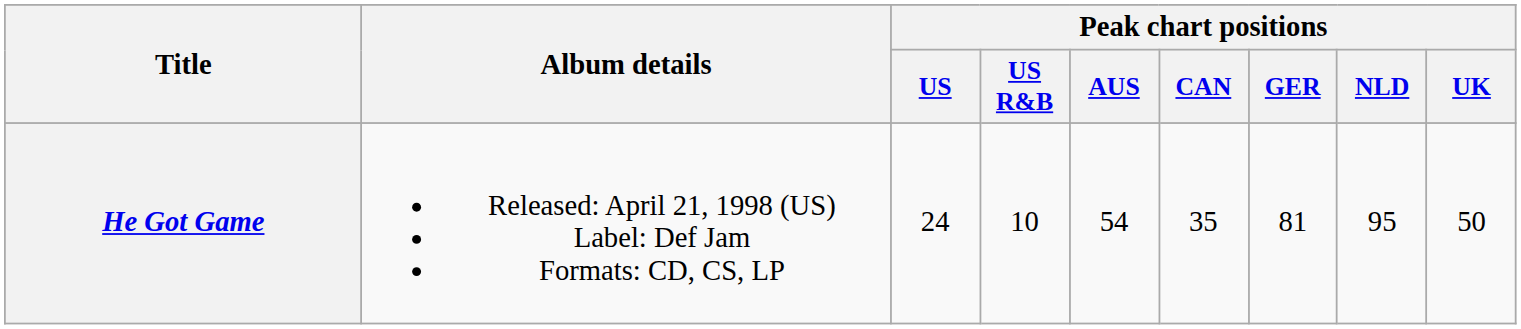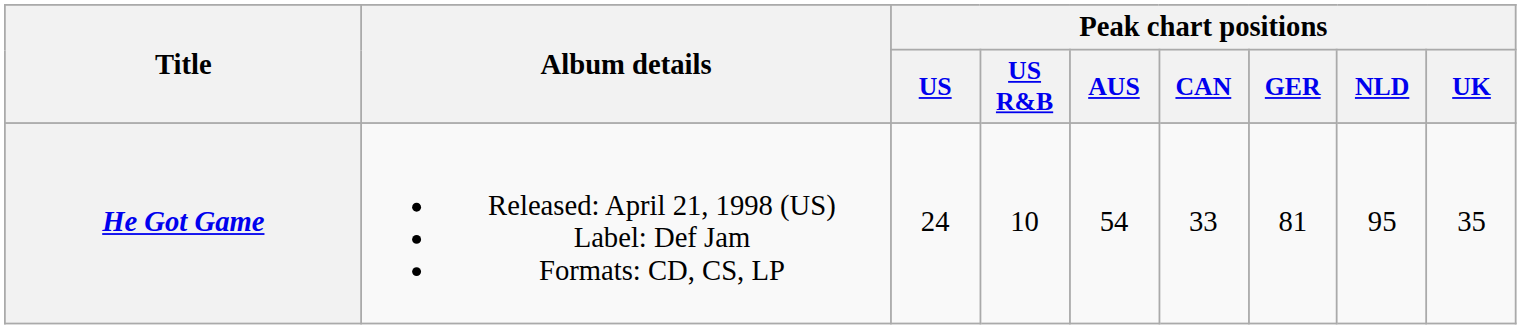He Got Game | Peak chart positions / CAN: 35 -> 33
He Got Game | Peak chart positions / UK: 50 -> 35
